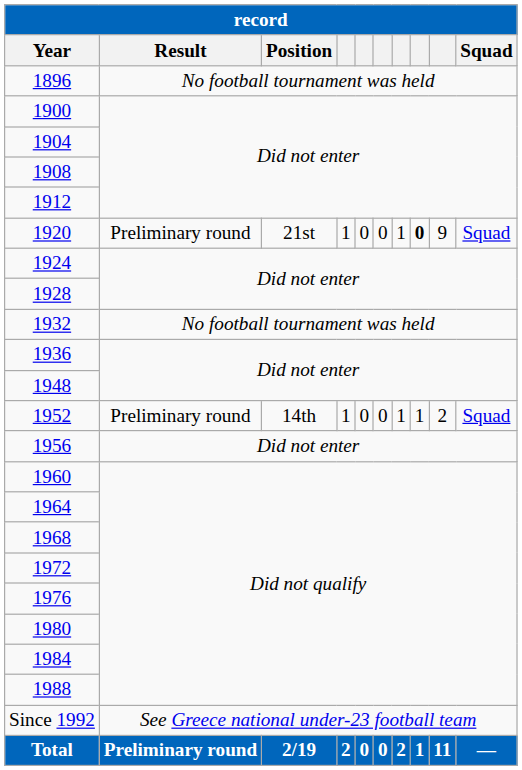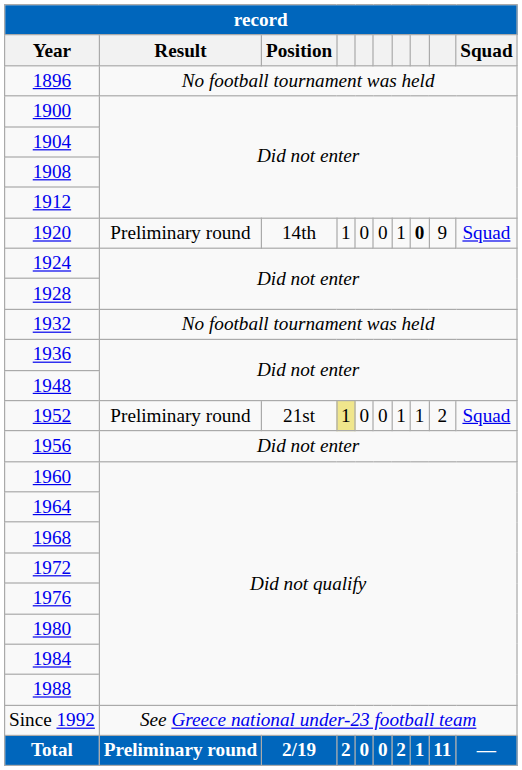1920 | Position: 21st -> 14th
1952 | Position: 14th -> 21st
1952 | column 4: no background -> khaki background
